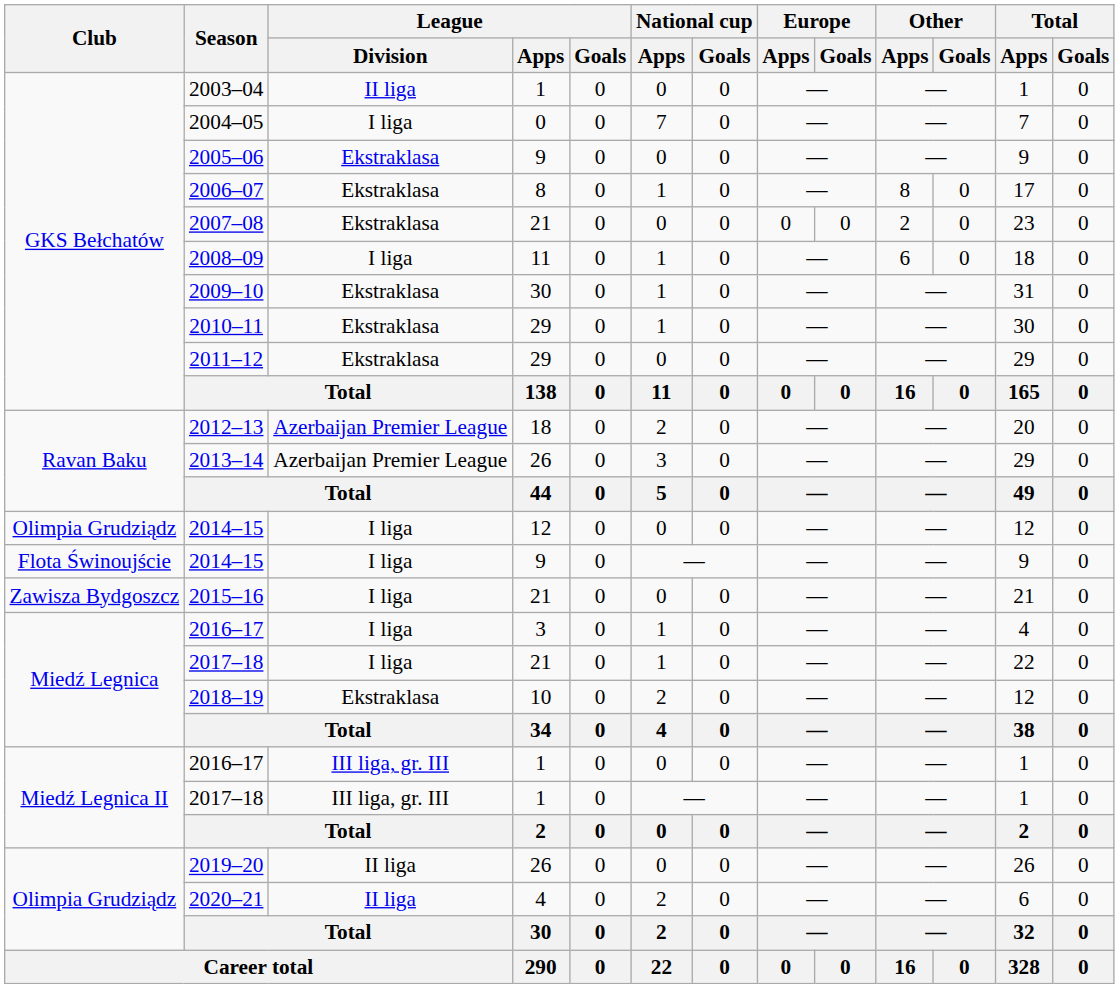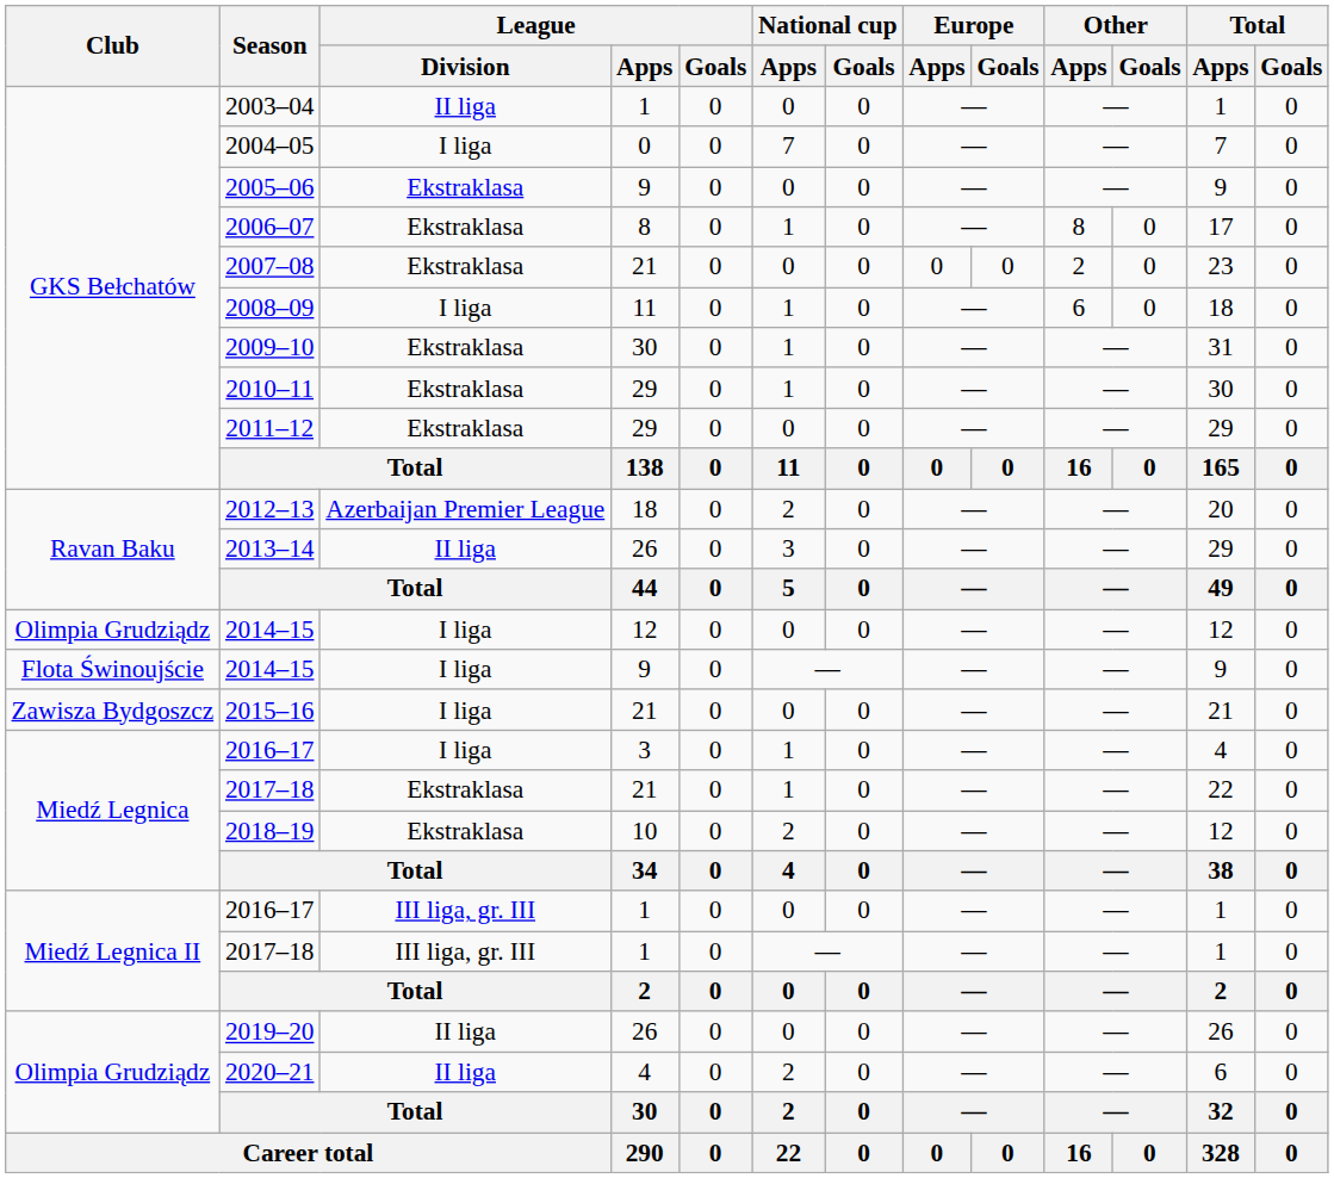2013–14 | League / Division: Azerbaijan Premier League -> II liga
2017–18 / 21 | League / Division: I liga -> Ekstraklasa
